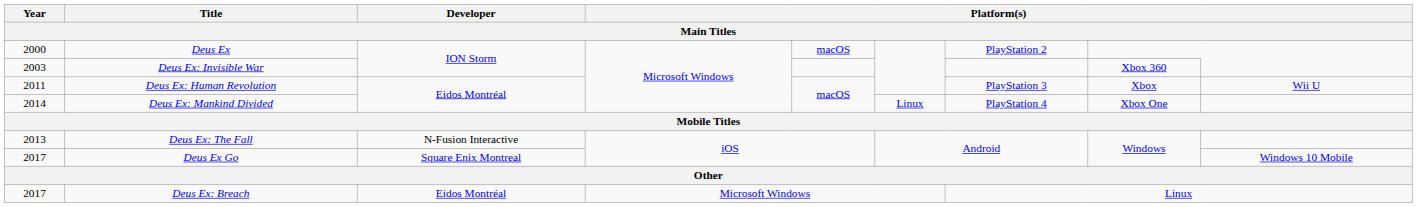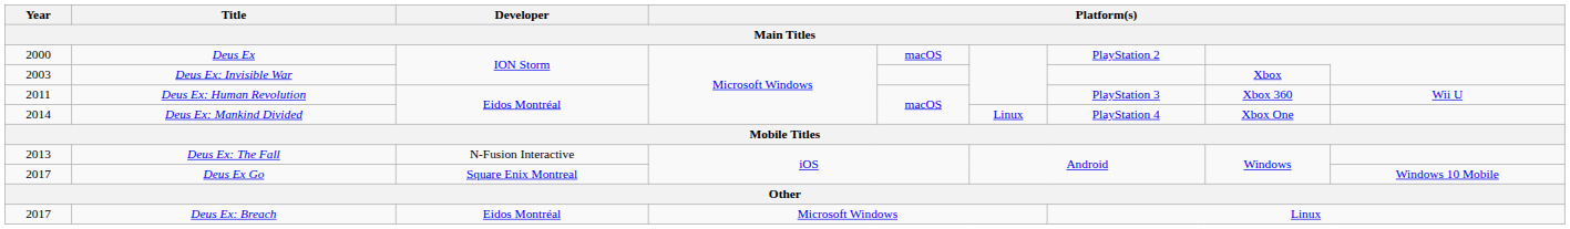Deus Ex: Invisible War | column 8: Xbox 360 -> Xbox
Deus Ex: Human Revolution | column 8: Xbox -> Xbox 360
